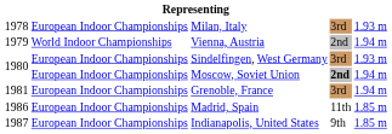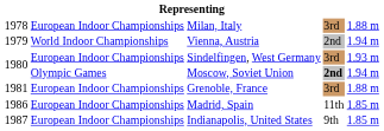Milan, Italy | column 5: 1.93 m -> 1.88 m
Moscow, Soviet Union | column 2: European Indoor Championships -> Olympic Games
Grenoble, France | column 5: 1.94 m -> 1.88 m
